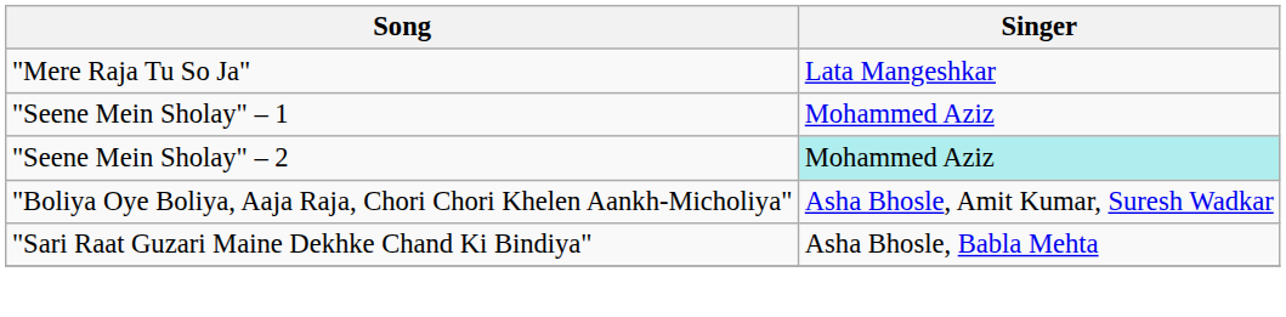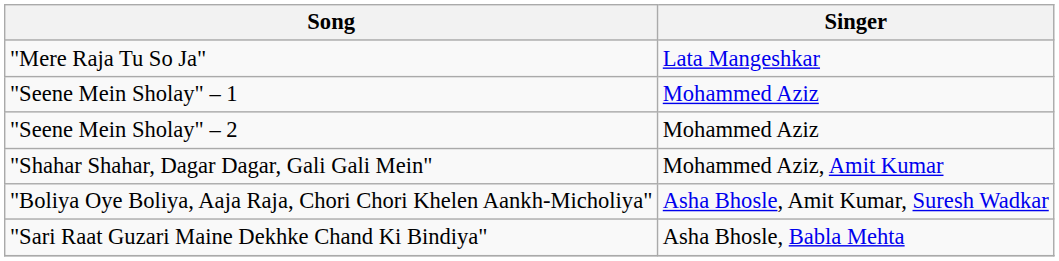"Seene Mein Sholay" – 2 | Singer: paleturquoise background -> no background
+ row: "Shahar Shahar, Dagar Dagar, Gali Gali Mein" | Mohammed Aziz, Amit Kumar
